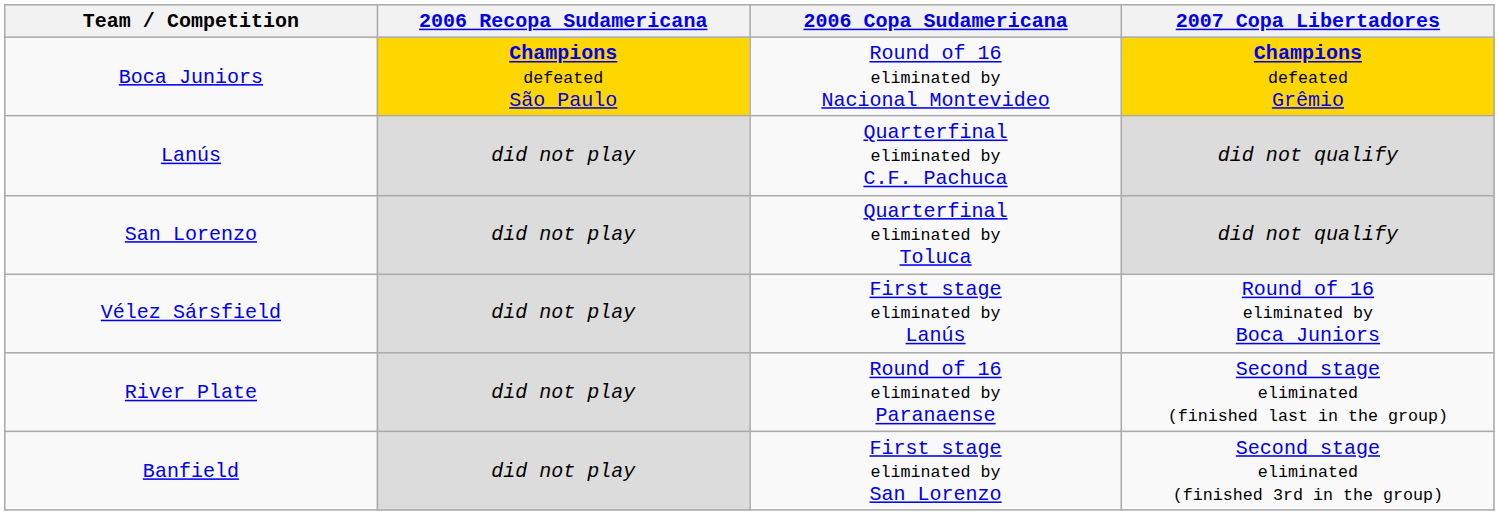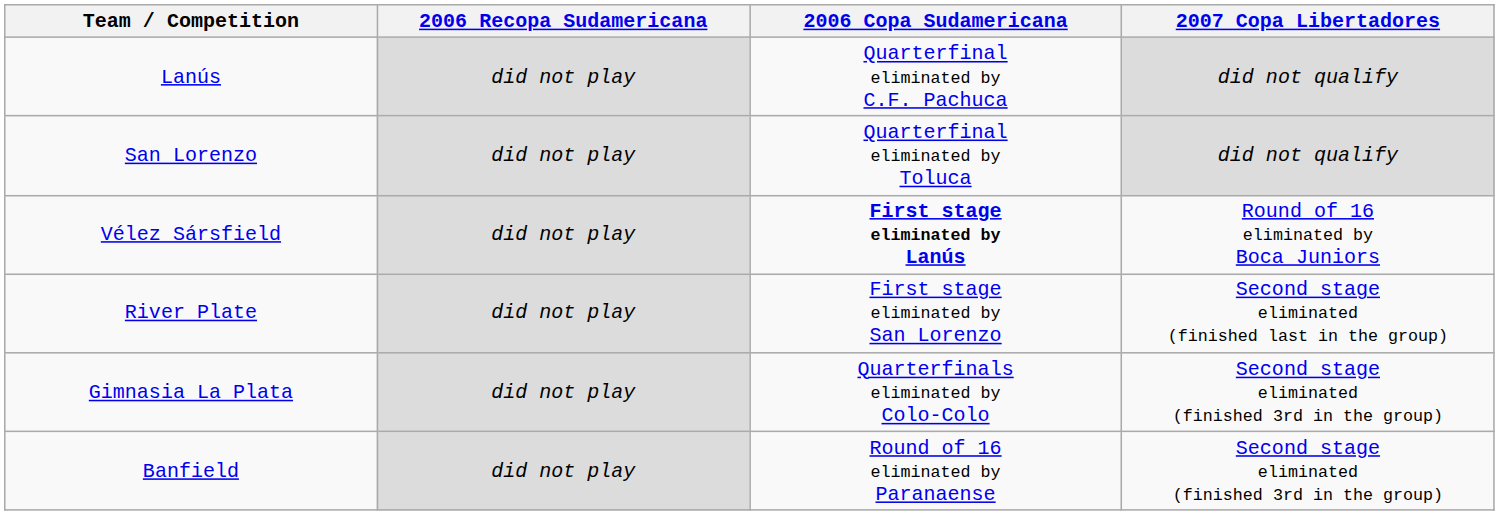- row: Boca Juniors | Champions defeated São Paulo | Round of 16 eliminated by Nacional Montevideo | Champions defeated Grêmio
Vélez Sársfield | 2006 Copa Sudamericana: normal -> bold
River Plate | 2006 Copa Sudamericana: Round of 16 eliminated by Paranaense -> First stage eliminated by San Lorenzo
+ row: Gimnasia La Plata | did not play | Quarterfinals eliminated by Colo-Colo | Second stage eliminated (finished 3rd in the group)
Banfield | 2006 Copa Sudamericana: First stage eliminated by San Lorenzo -> Round of 16 eliminated by Paranaense
